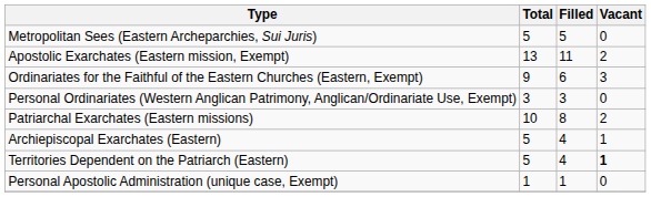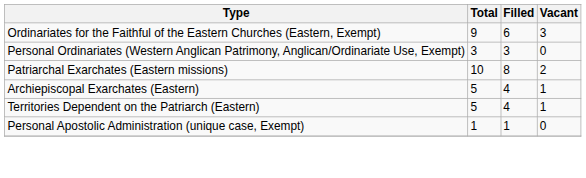- row: Metropolitan Sees (Eastern Archeparchies, Sui Juris) | 5 | 5 | 0
- row: Apostolic Exarchates (Eastern mission, Exempt) | 13 | 11 | 2
Territories Dependent on the Patriarch (Eastern) | Vacant: bold -> normal
